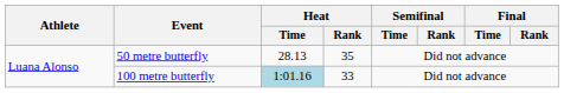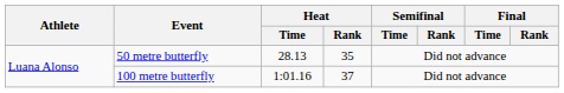100 metre butterfly | Heat / Time: lightblue background -> no background
100 metre butterfly | Heat / Rank: 33 -> 37
